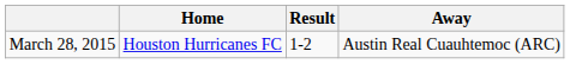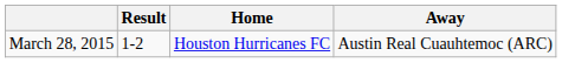columns swapped: Home <-> Result
